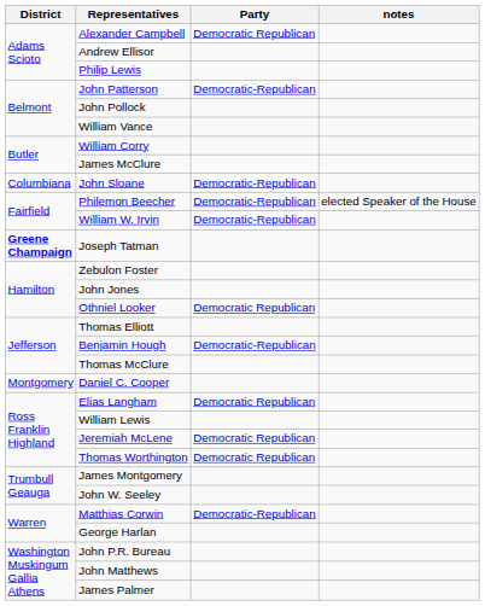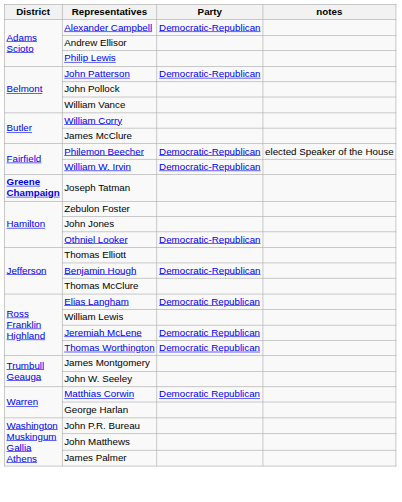Alexander Campbell | Party: Democratic Republican -> Democratic-Republican
- row: Columbiana | John Sloane | Democratic-Republican
Othniel Looker | Party: Democratic Republican -> Democratic-Republican
- row: Montgomery | Daniel C. Cooper
Matthias Corwin | Party: Democratic-Republican -> Democratic Republican
